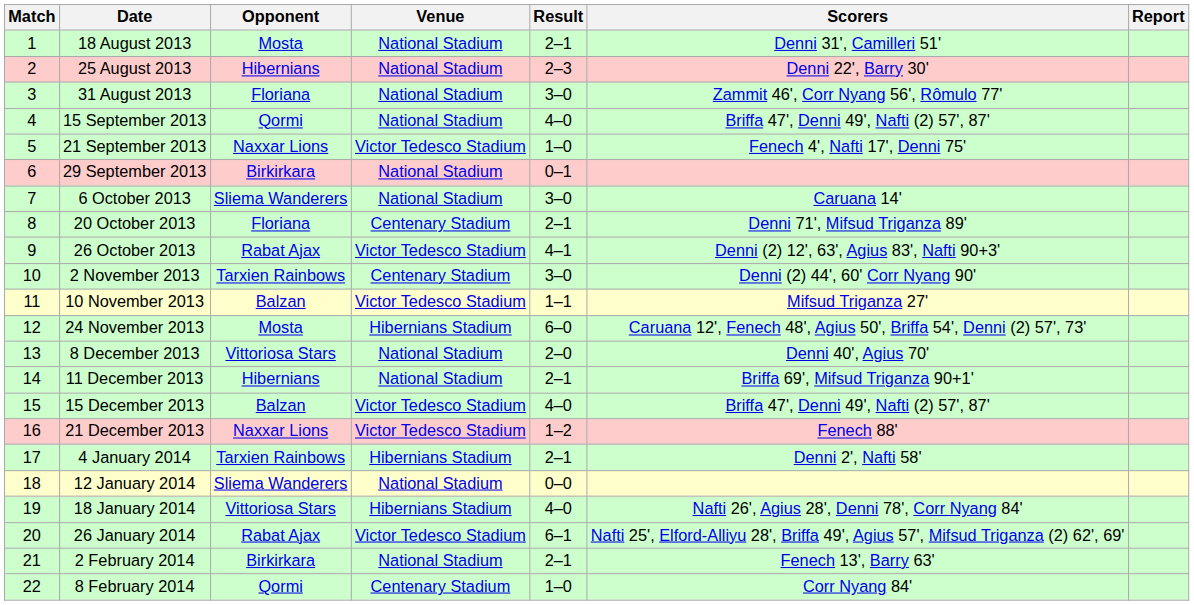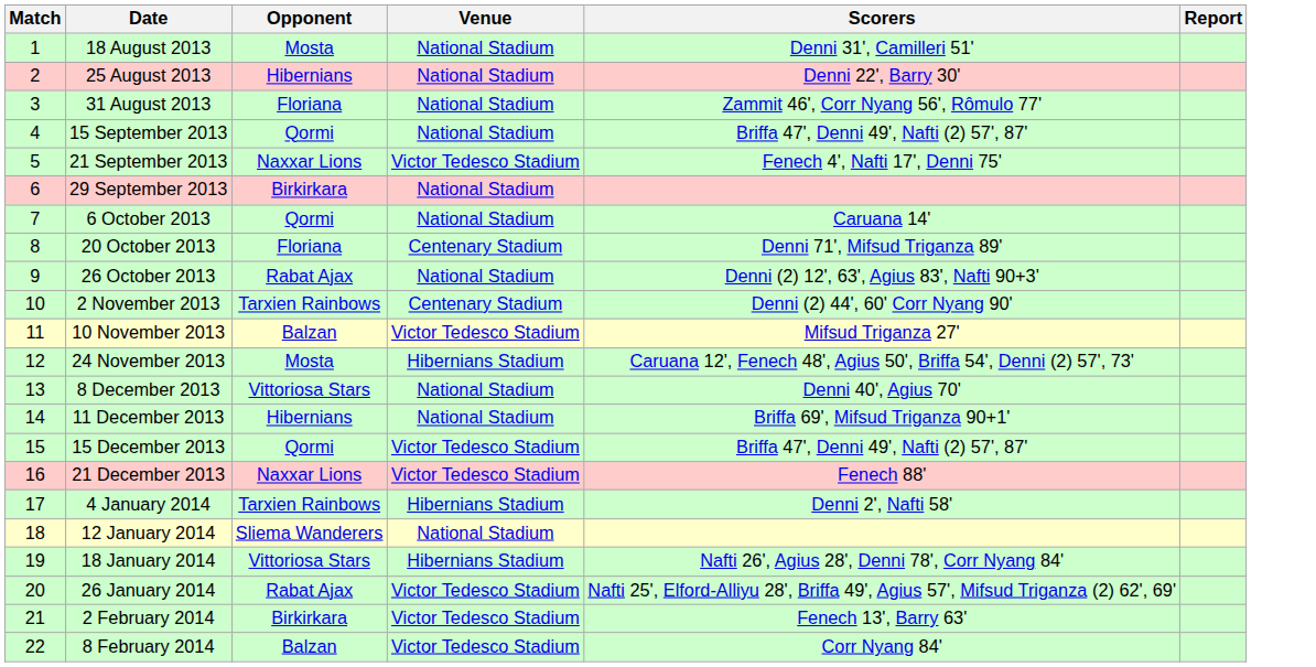- column: Result | 2–1 | 2–3 | 3–0 | 4–0 | 1–0 | 0–1 | 3–0 | 2–1 | 4–1 | 3–0 | 1–1 | 6–0 | 2–0 | 2–1 | 4–0 | 1–2 | 2–1 | 0–0 | 4–0 | 6–1 | 2–1 | 1–0
6 October 2013 | Opponent: Sliema Wanderers -> Qormi
26 October 2013 | Venue: Victor Tedesco Stadium -> National Stadium
15 December 2013 | Opponent: Balzan -> Qormi
2 February 2014 | Venue: National Stadium -> Victor Tedesco Stadium
8 February 2014 | Opponent: Qormi -> Balzan
8 February 2014 | Venue: Centenary Stadium -> Victor Tedesco Stadium
